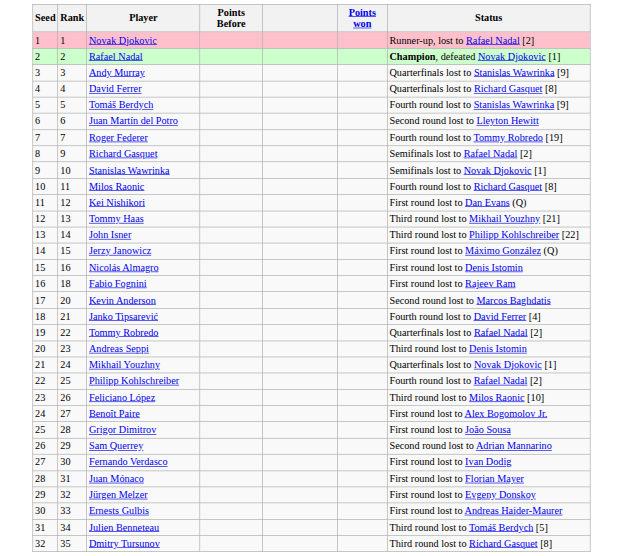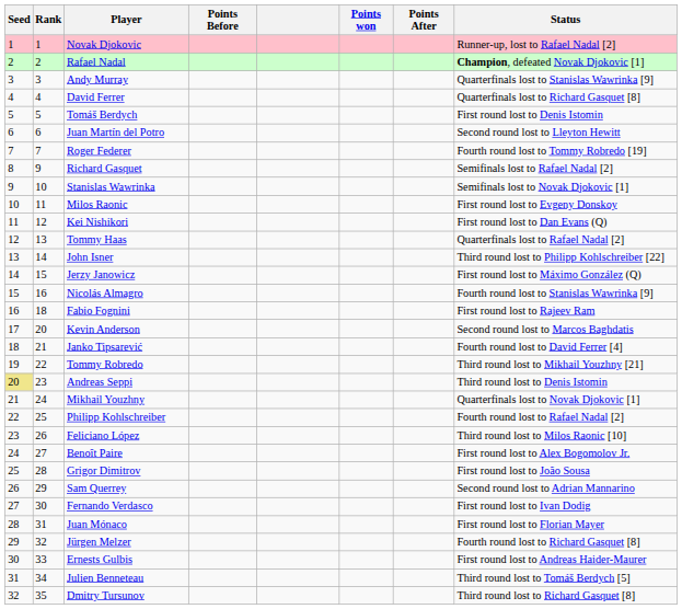+ column: Points After
Tomáš Berdych | Status: Fourth round lost to Stanislas Wawrinka [9] -> First round lost to Denis Istomin
Milos Raonic | Status: Fourth round lost to Richard Gasquet [8] -> First round lost to Evgeny Donskoy
Tommy Haas | Status: Third round lost to Mikhail Youzhny [21] -> Quarterfinals lost to Rafael Nadal [2]
Nicolás Almagro | Status: First round lost to Denis Istomin -> Fourth round lost to Stanislas Wawrinka [9]
Tommy Robredo | Status: Quarterfinals lost to Rafael Nadal [2] -> Third round lost to Mikhail Youzhny [21]
Andreas Seppi | Seed: no background -> khaki background
Jürgen Melzer | Status: First round lost to Evgeny Donskoy -> Fourth round lost to Richard Gasquet [8]
